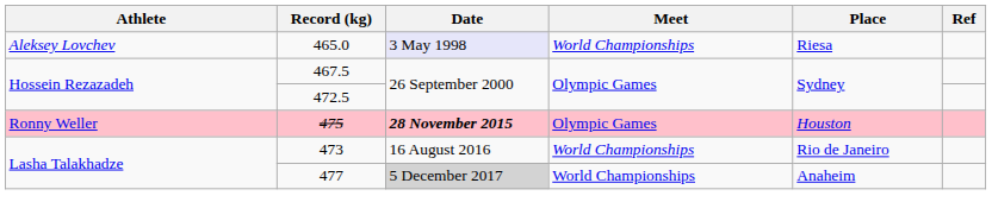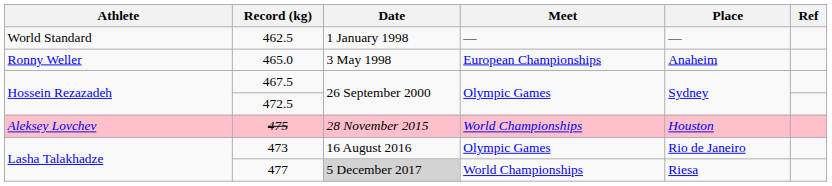+ row: World Standard | 462.5 | 1 January 1998 | — | —
465.0 | Athlete: Aleksey Lovchev -> Ronny Weller
465.0 | Date: lavender background -> no background
465.0 | Meet: World Championships -> European Championships
465.0 | Place: Riesa -> Anaheim
475 | Athlete: Ronny Weller -> Aleksey Lovchev
475 | Date: bold -> normal
475 | Meet: Olympic Games -> World Championships
473 | Meet: World Championships -> Olympic Games
477 | Place: Anaheim -> Riesa
